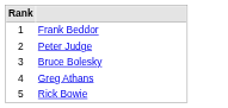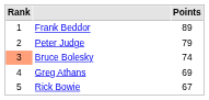+ column: Points | 89 | 79 | 74 | 69 | 67
Bruce Bolesky | Rank: no background -> lightsalmon background
